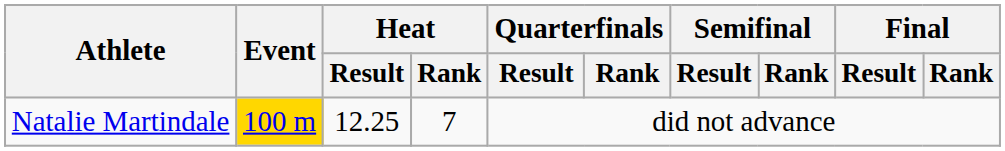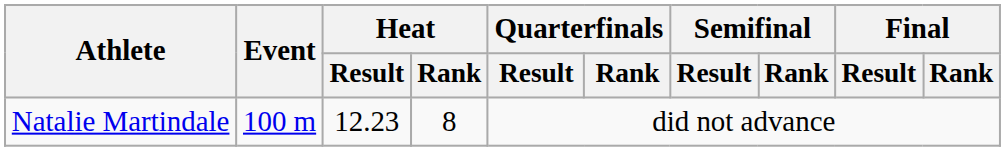Natalie Martindale | Event: gold background -> no background
Natalie Martindale | Heat / Result: 12.25 -> 12.23
Natalie Martindale | Heat / Rank: 7 -> 8
